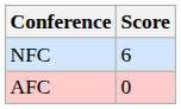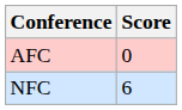rows swapped: AFC <-> NFC
